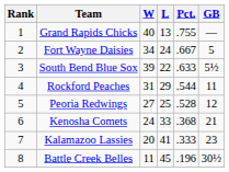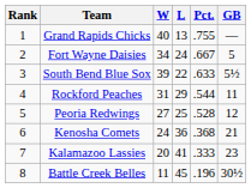Kenosha Comets | L: 33 -> 36
